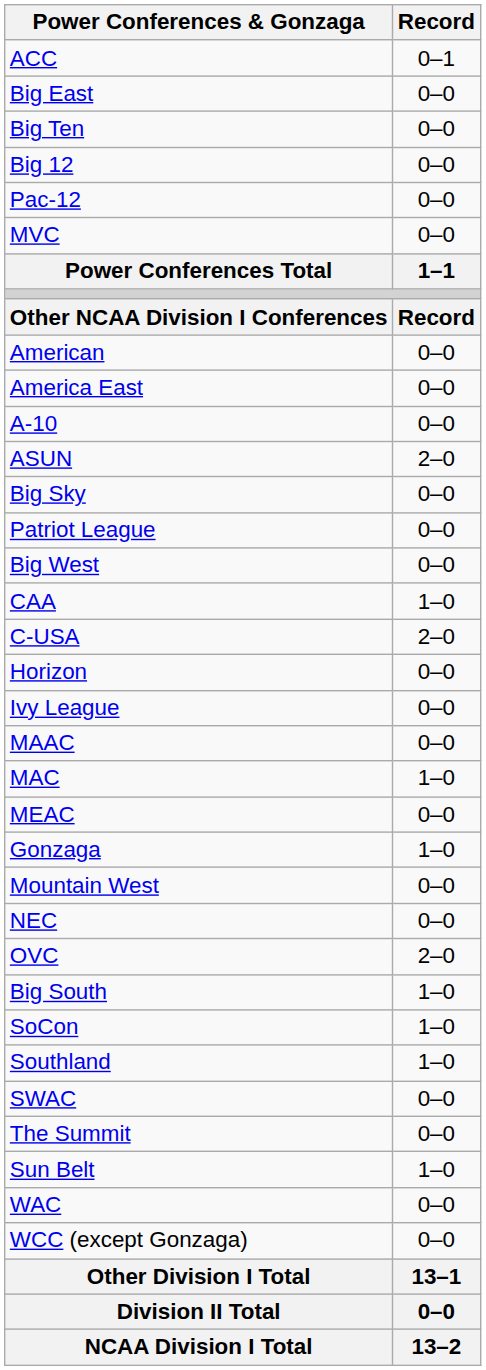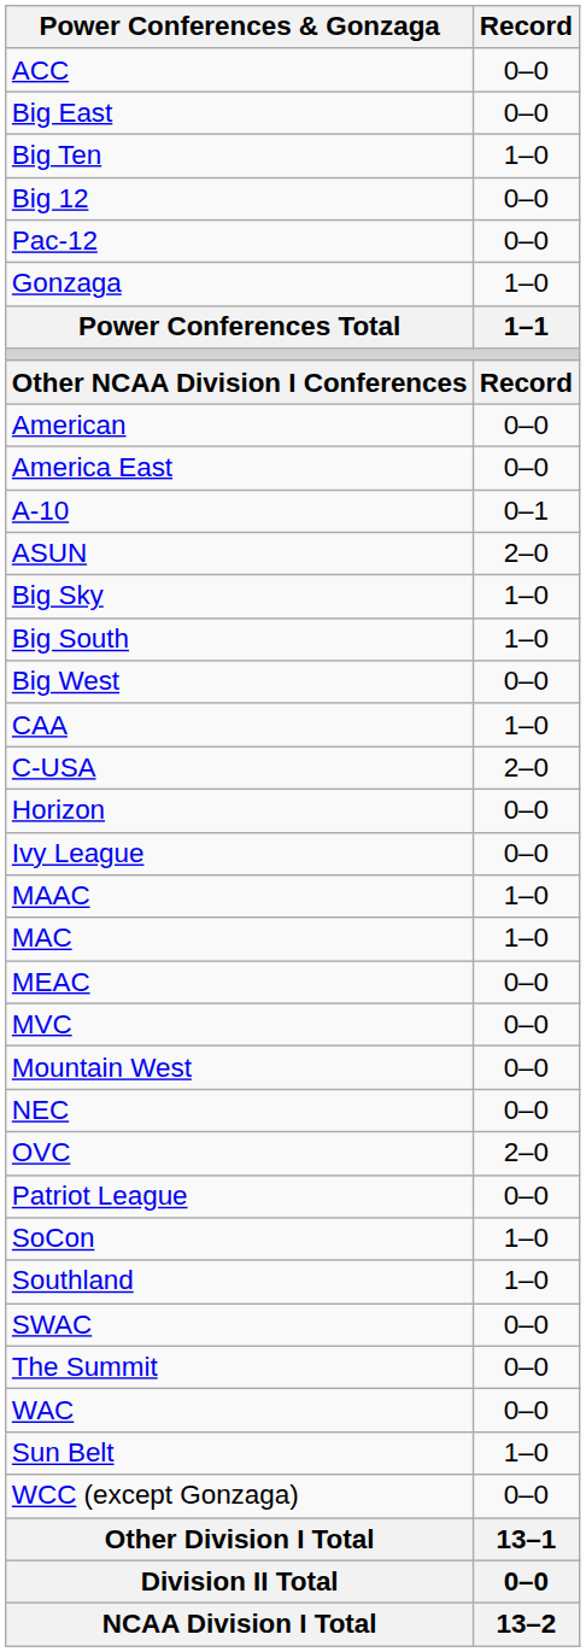ACC | Record: 0–1 -> 0–0
Big Ten | Record: 0–0 -> 1–0
rows swapped: Gonzaga <-> MVC
A-10 | Record: 0–0 -> 0–1
Big Sky | Record: 0–0 -> 1–0
rows swapped: Big South <-> Patriot League
MAAC | Record: 0–0 -> 1–0
rows swapped: Sun Belt <-> WAC
